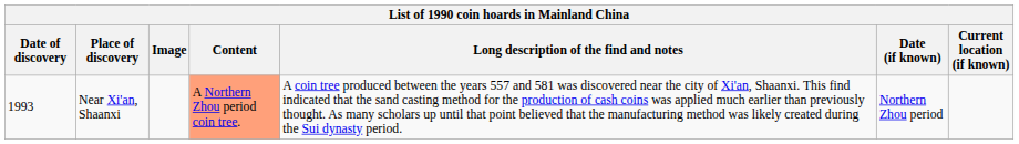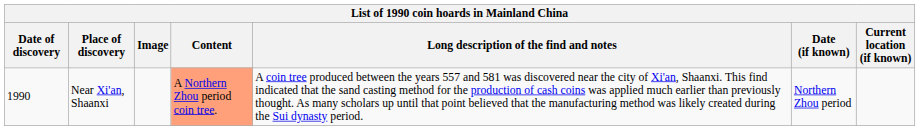Near Xi'an, Shaanxi | Date of discovery: 1993 -> 1990
